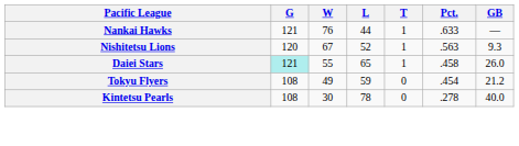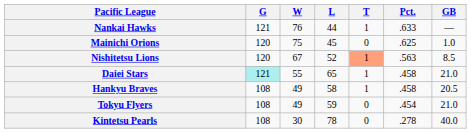+ row: Mainichi Orions | 120 | 75 | 45 | 0 | .625 | 1.0
Nishitetsu Lions | T: no background -> lightsalmon background
Nishitetsu Lions | GB: 9.3 -> 8.5
Daiei Stars | GB: 26.0 -> 21.0
+ row: Hankyu Braves | 108 | 49 | 58 | 1 | .458 | 20.5
Tokyu Flyers | GB: 21.2 -> 21.0
